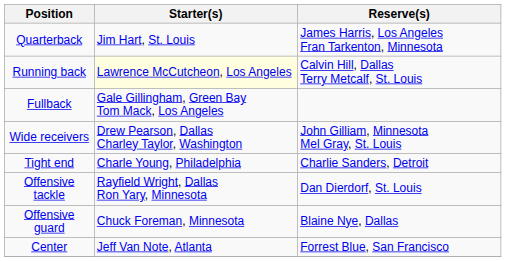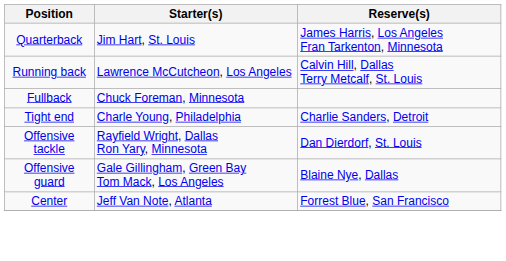Running back | Starter(s): lightyellow background -> no background
Fullback | Starter(s): Gale Gillingham, Green Bay Tom Mack, Los Angeles -> Chuck Foreman, Minnesota
- row: Wide receivers | Drew Pearson, Dallas Charley Taylor, Washington | John Gilliam, Minnesota Mel Gray, St. Louis
Offensive guard | Starter(s): Chuck Foreman, Minnesota -> Gale Gillingham, Green Bay Tom Mack, Los Angeles
